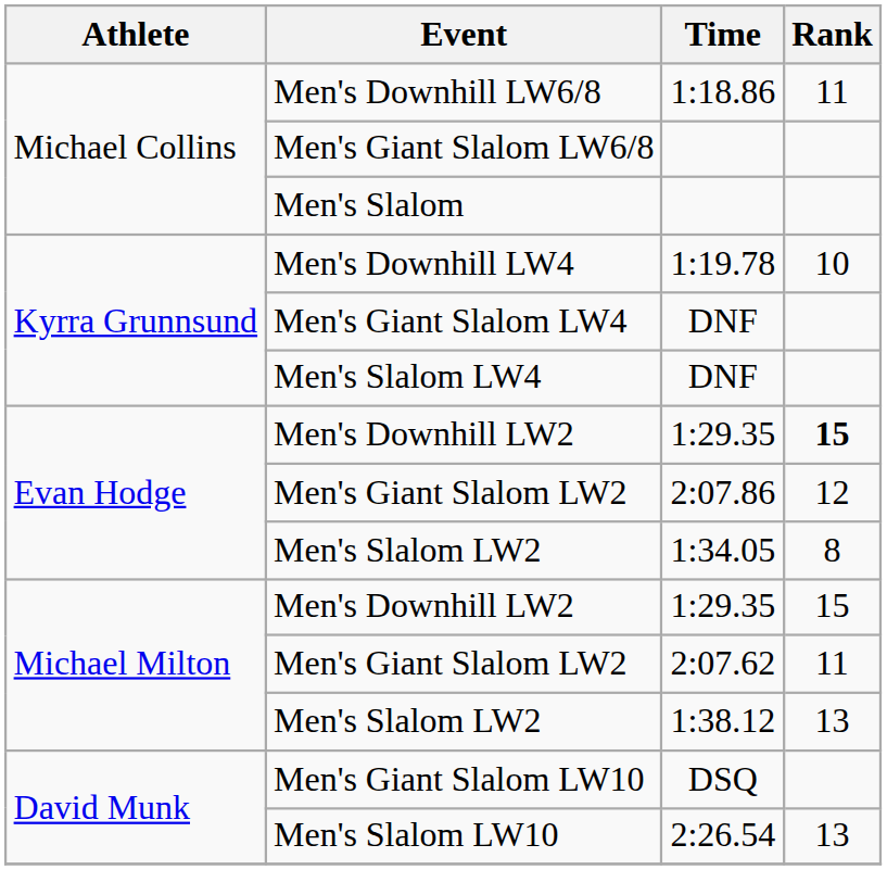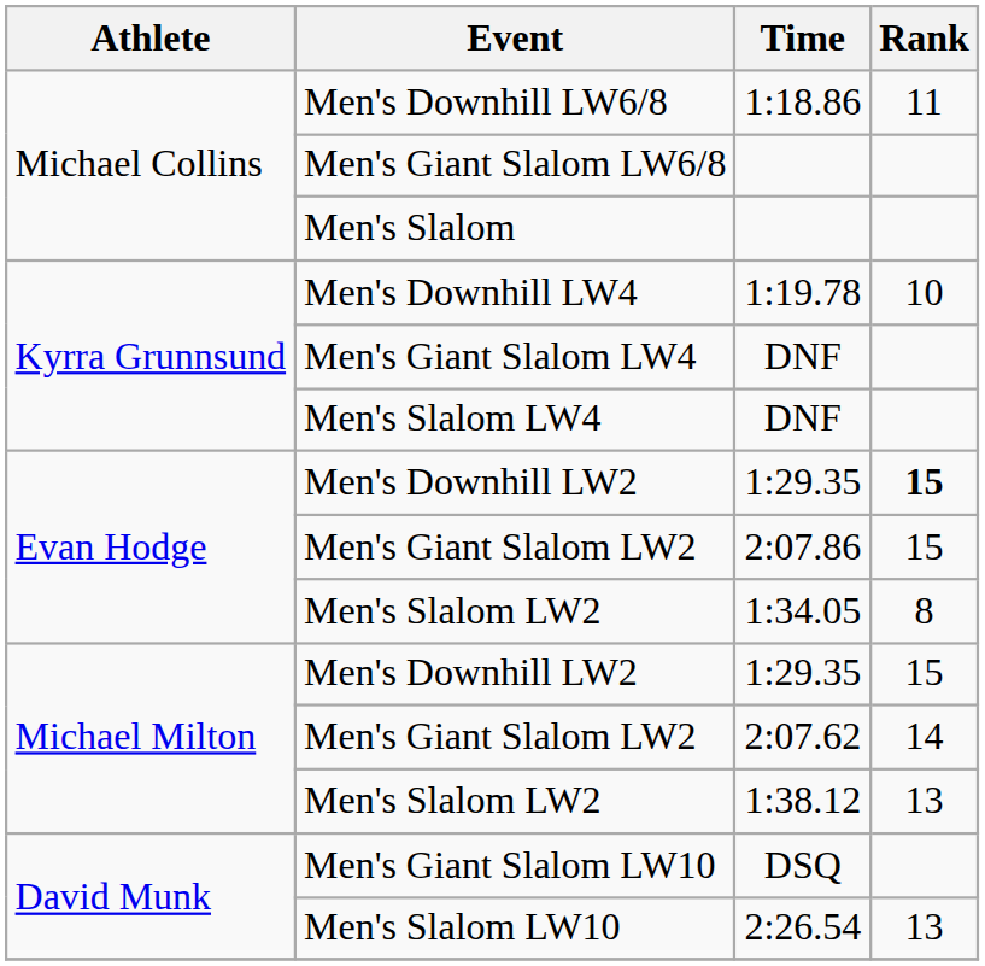Evan Hodge / Men's Giant Slalom LW2 | Rank: 12 -> 15
Michael Milton / Men's Giant Slalom LW2 | Rank: 11 -> 14
